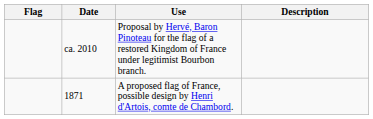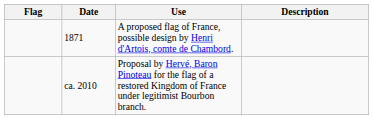rows swapped: 1871 <-> ca. 2010
